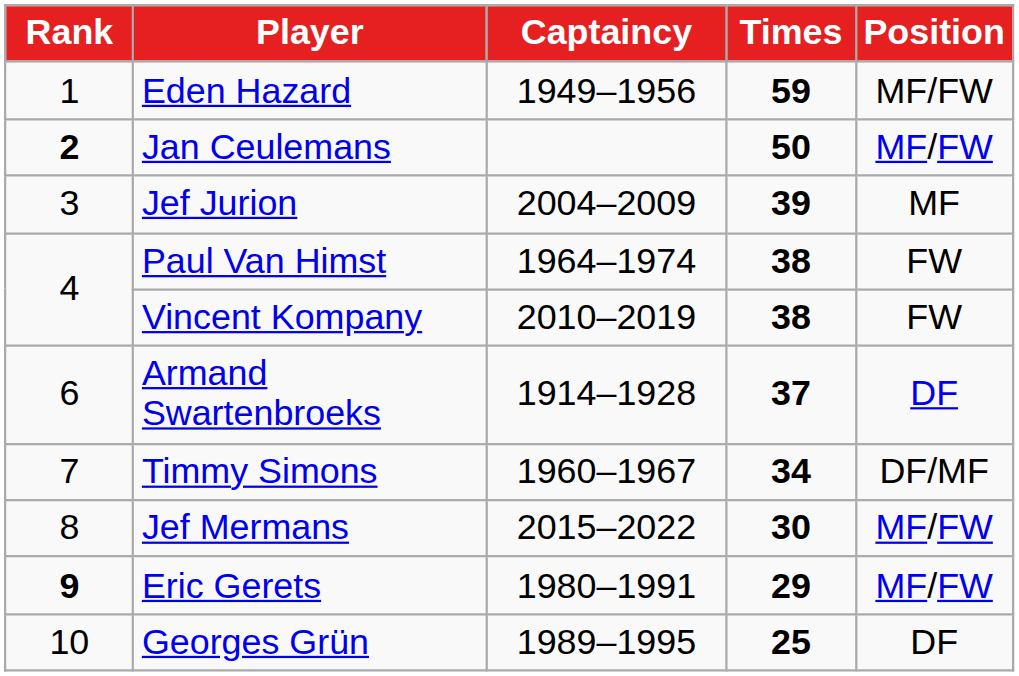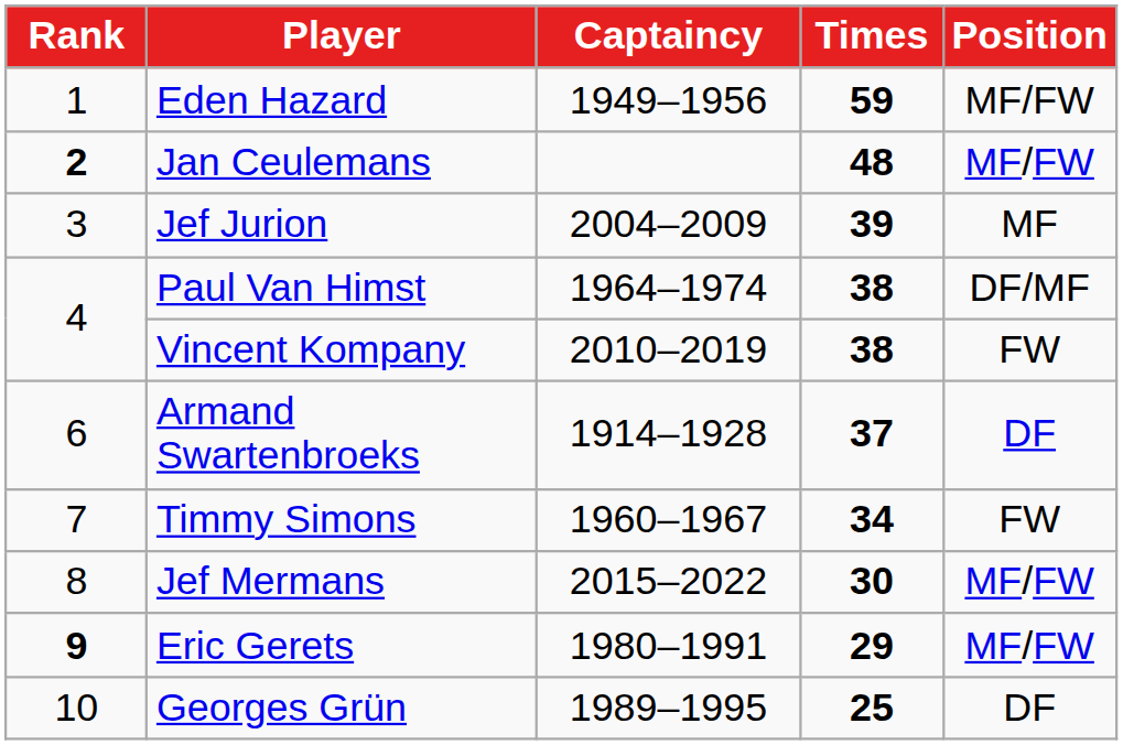Jan Ceulemans | Times: 50 -> 48
Paul Van Himst | Position: FW -> DF/MF
Timmy Simons | Position: DF/MF -> FW
